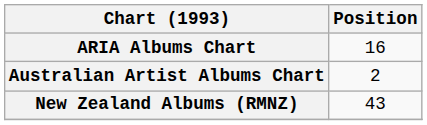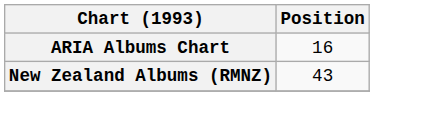- row: Australian Artist Albums Chart | 2
